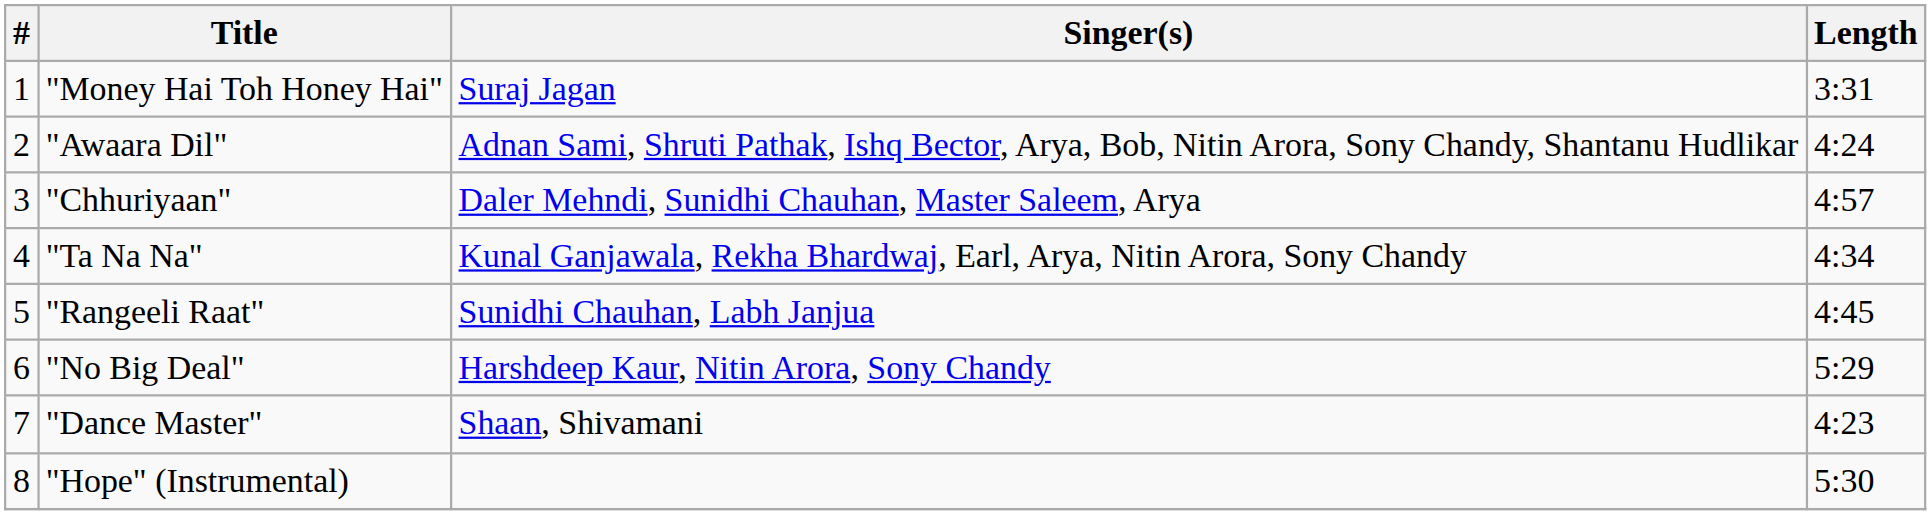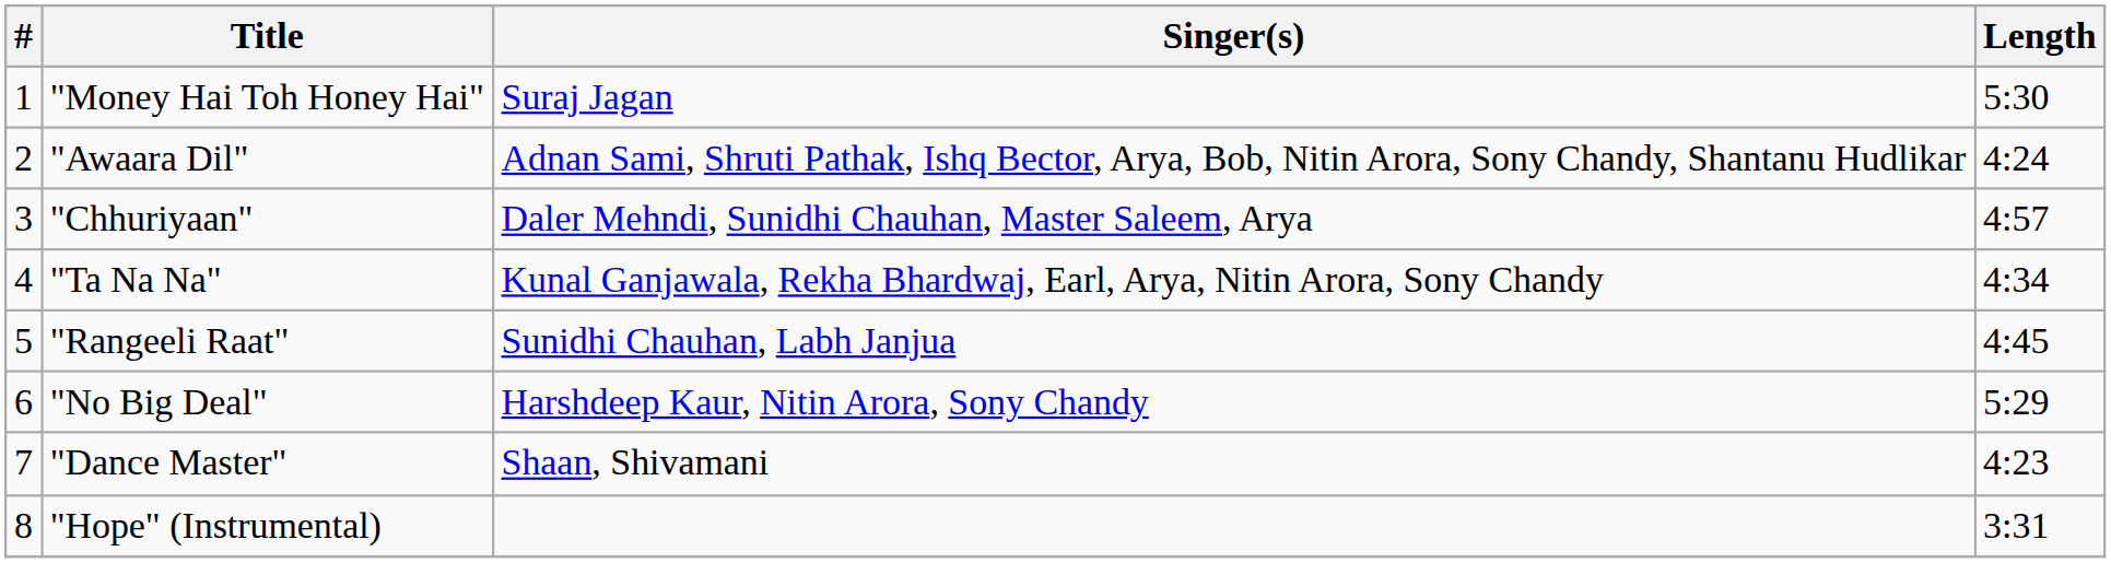"Money Hai Toh Honey Hai" | Length: 3:31 -> 5:30
"Hope" (Instrumental) | Length: 5:30 -> 3:31
